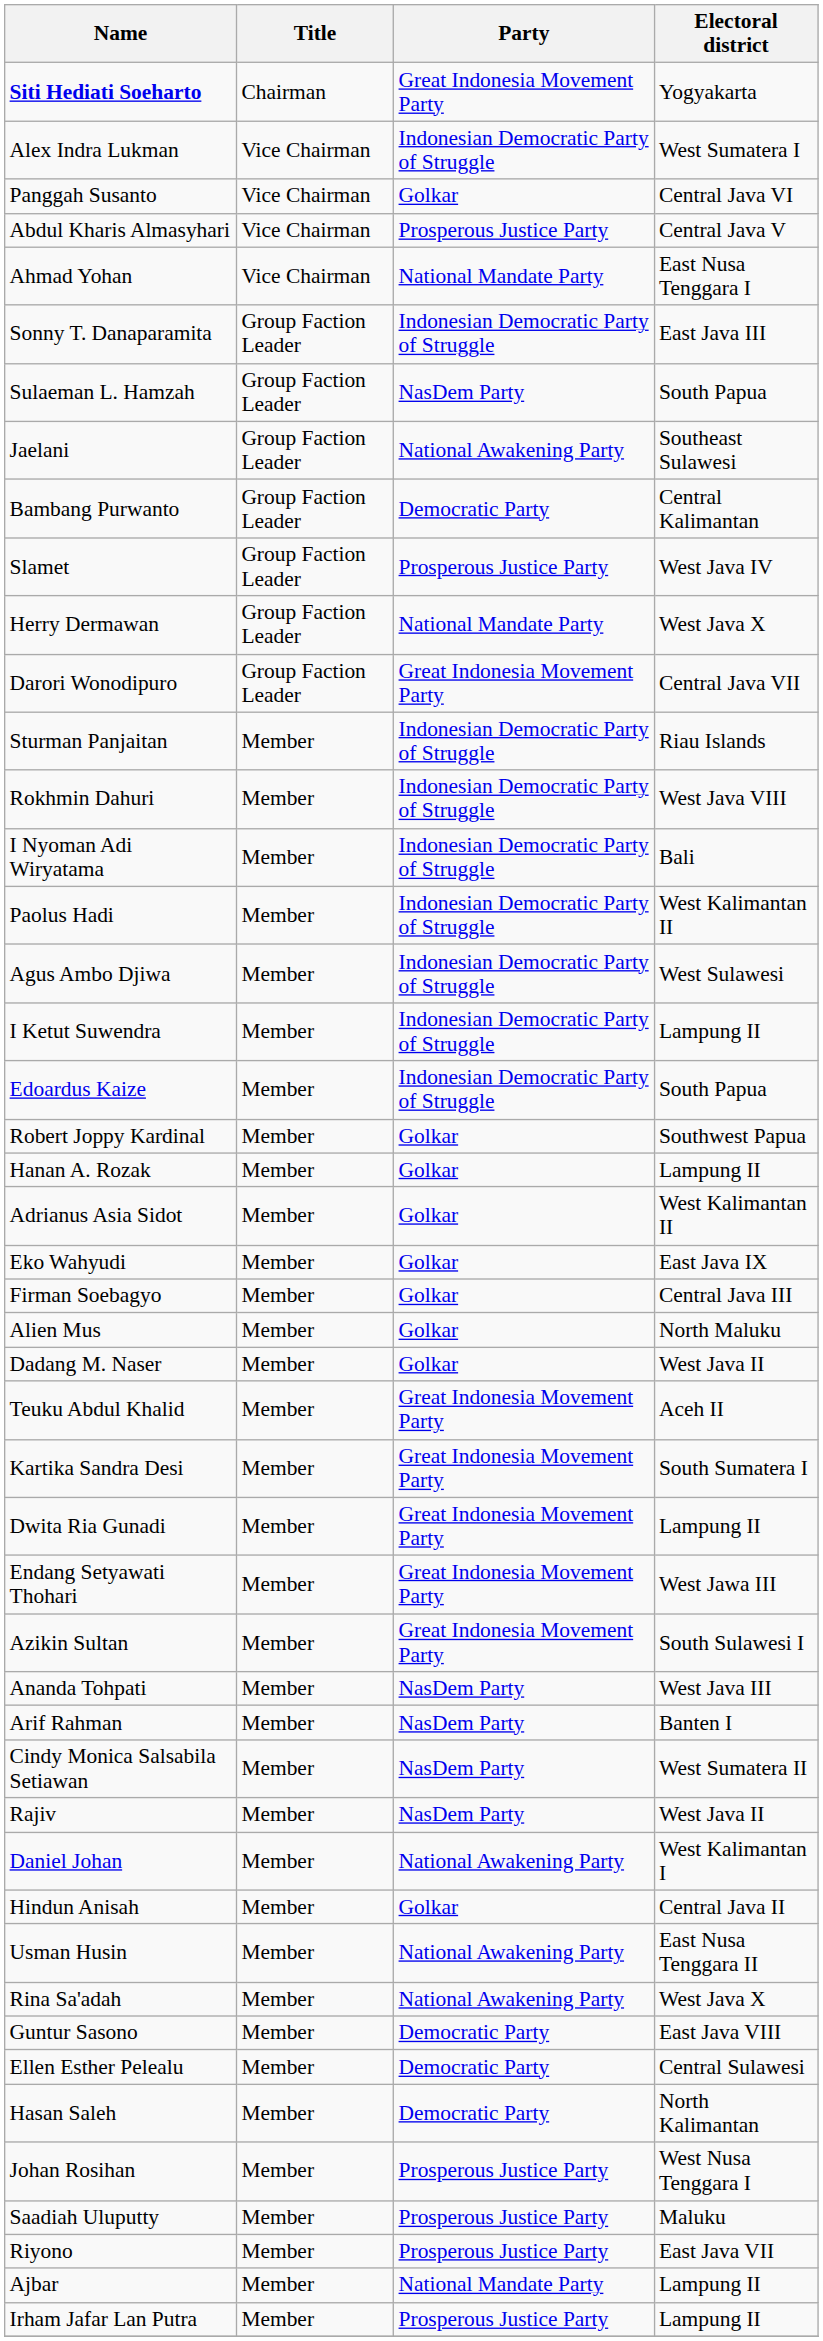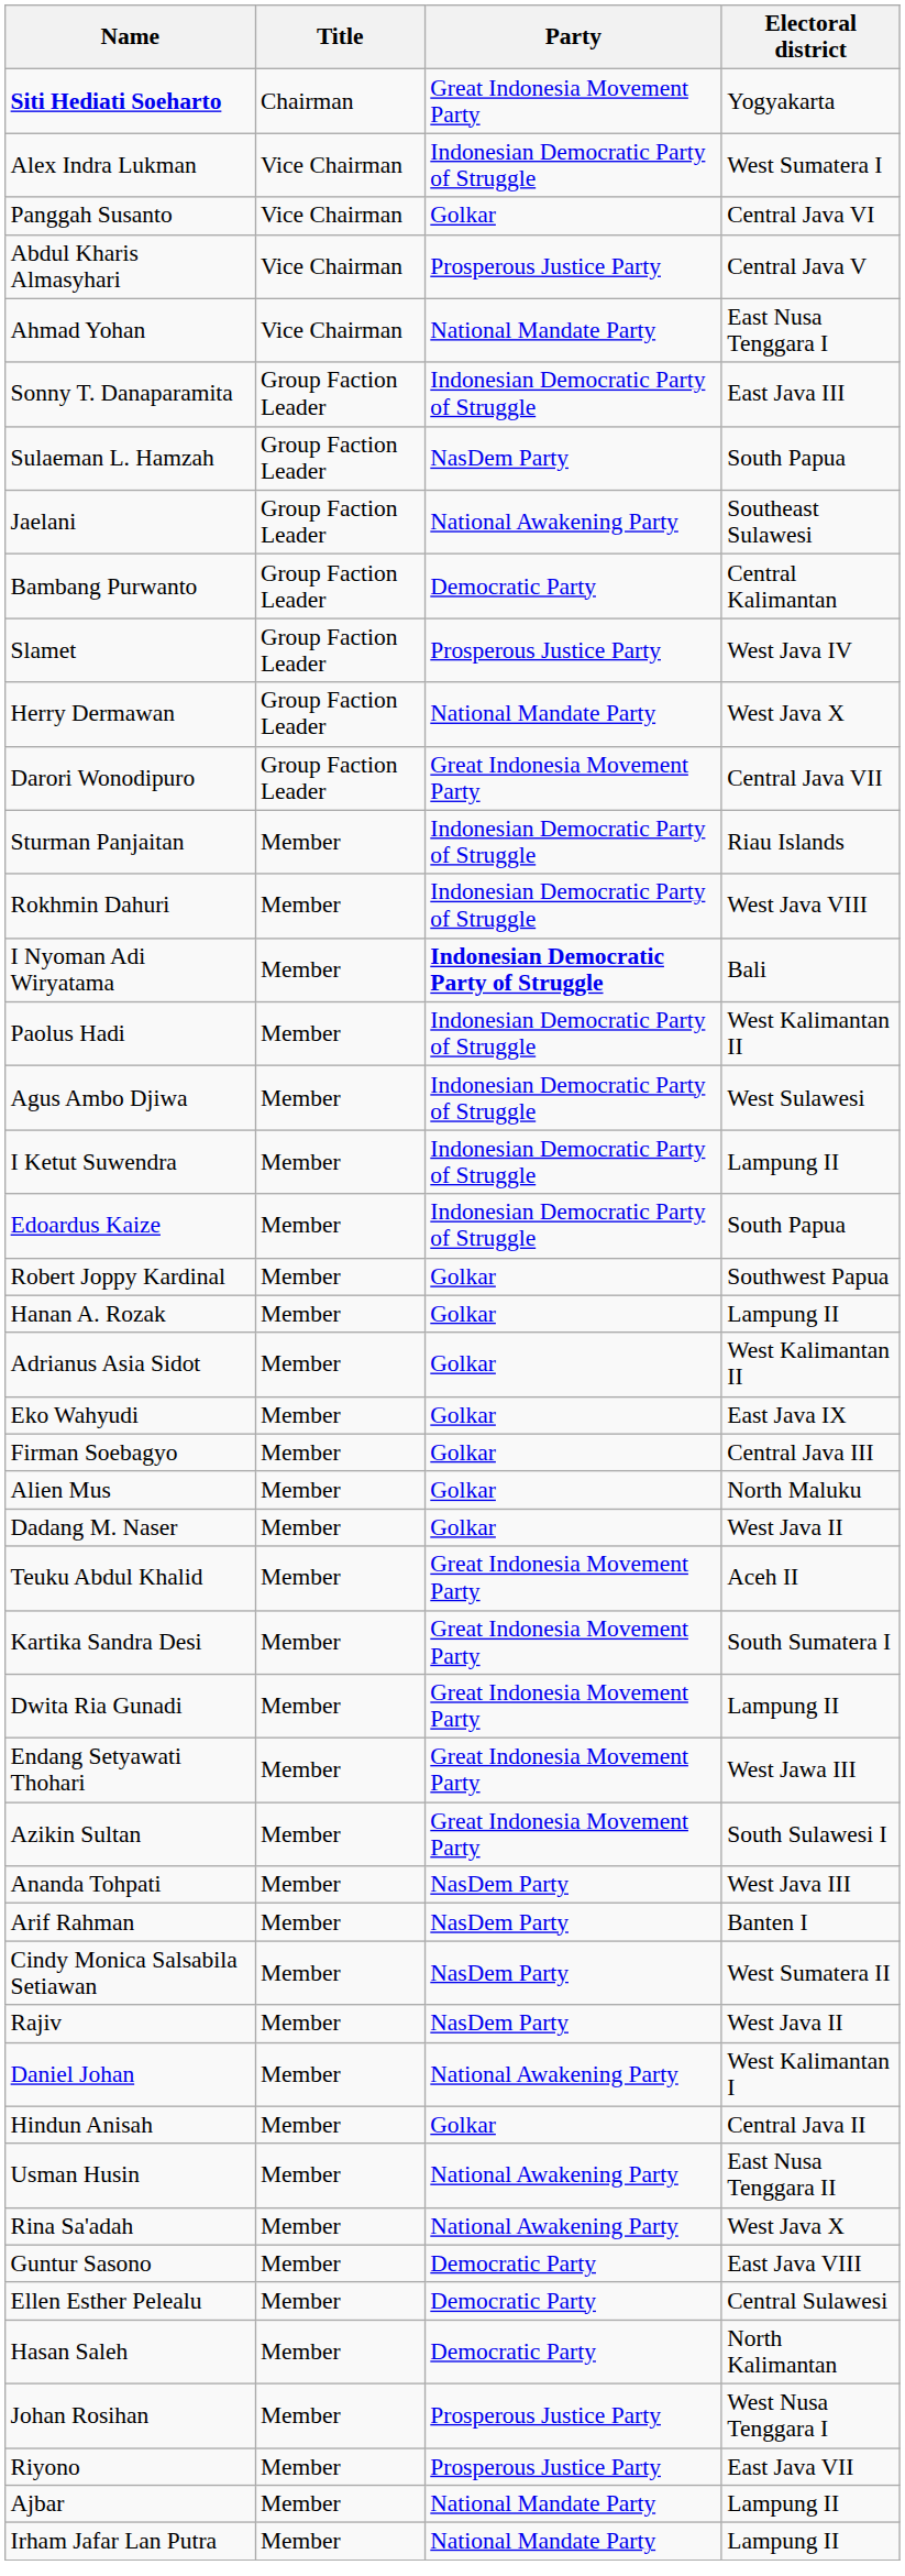I Nyoman Adi Wiryatama | Party: normal -> bold
- row: Saadiah Uluputty | Member | Prosperous Justice Party | Maluku
Irham Jafar Lan Putra | Party: Prosperous Justice Party -> National Mandate Party
